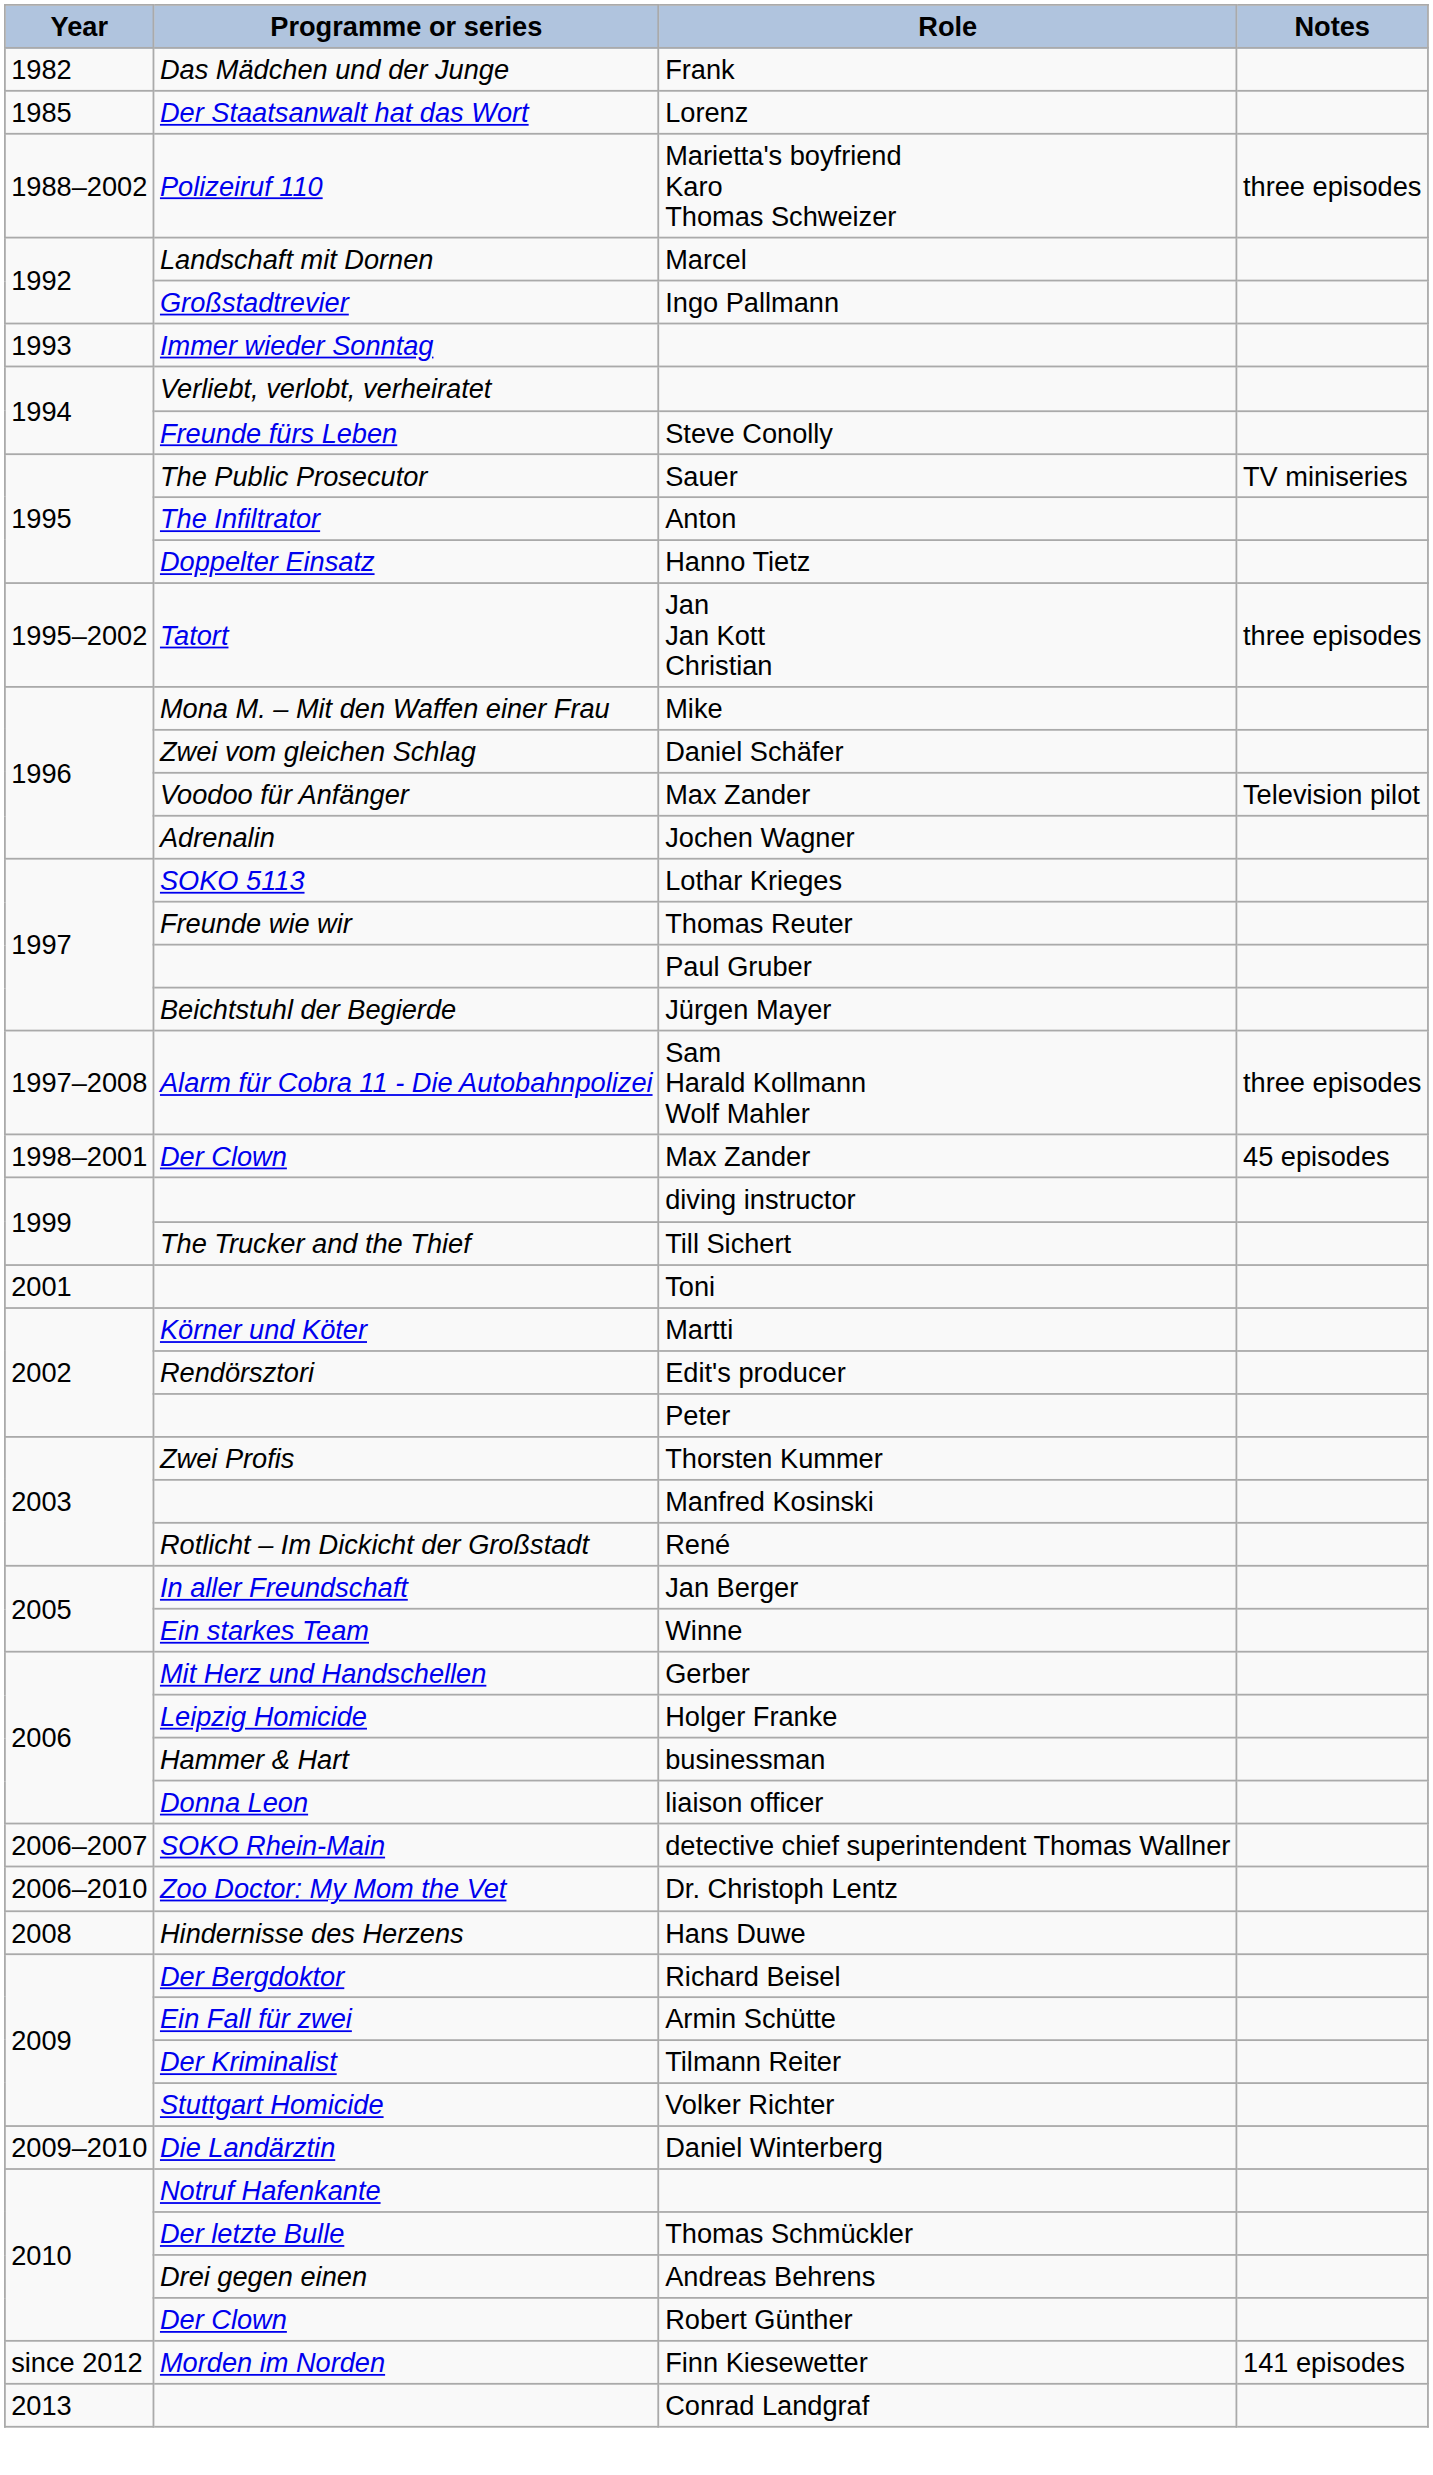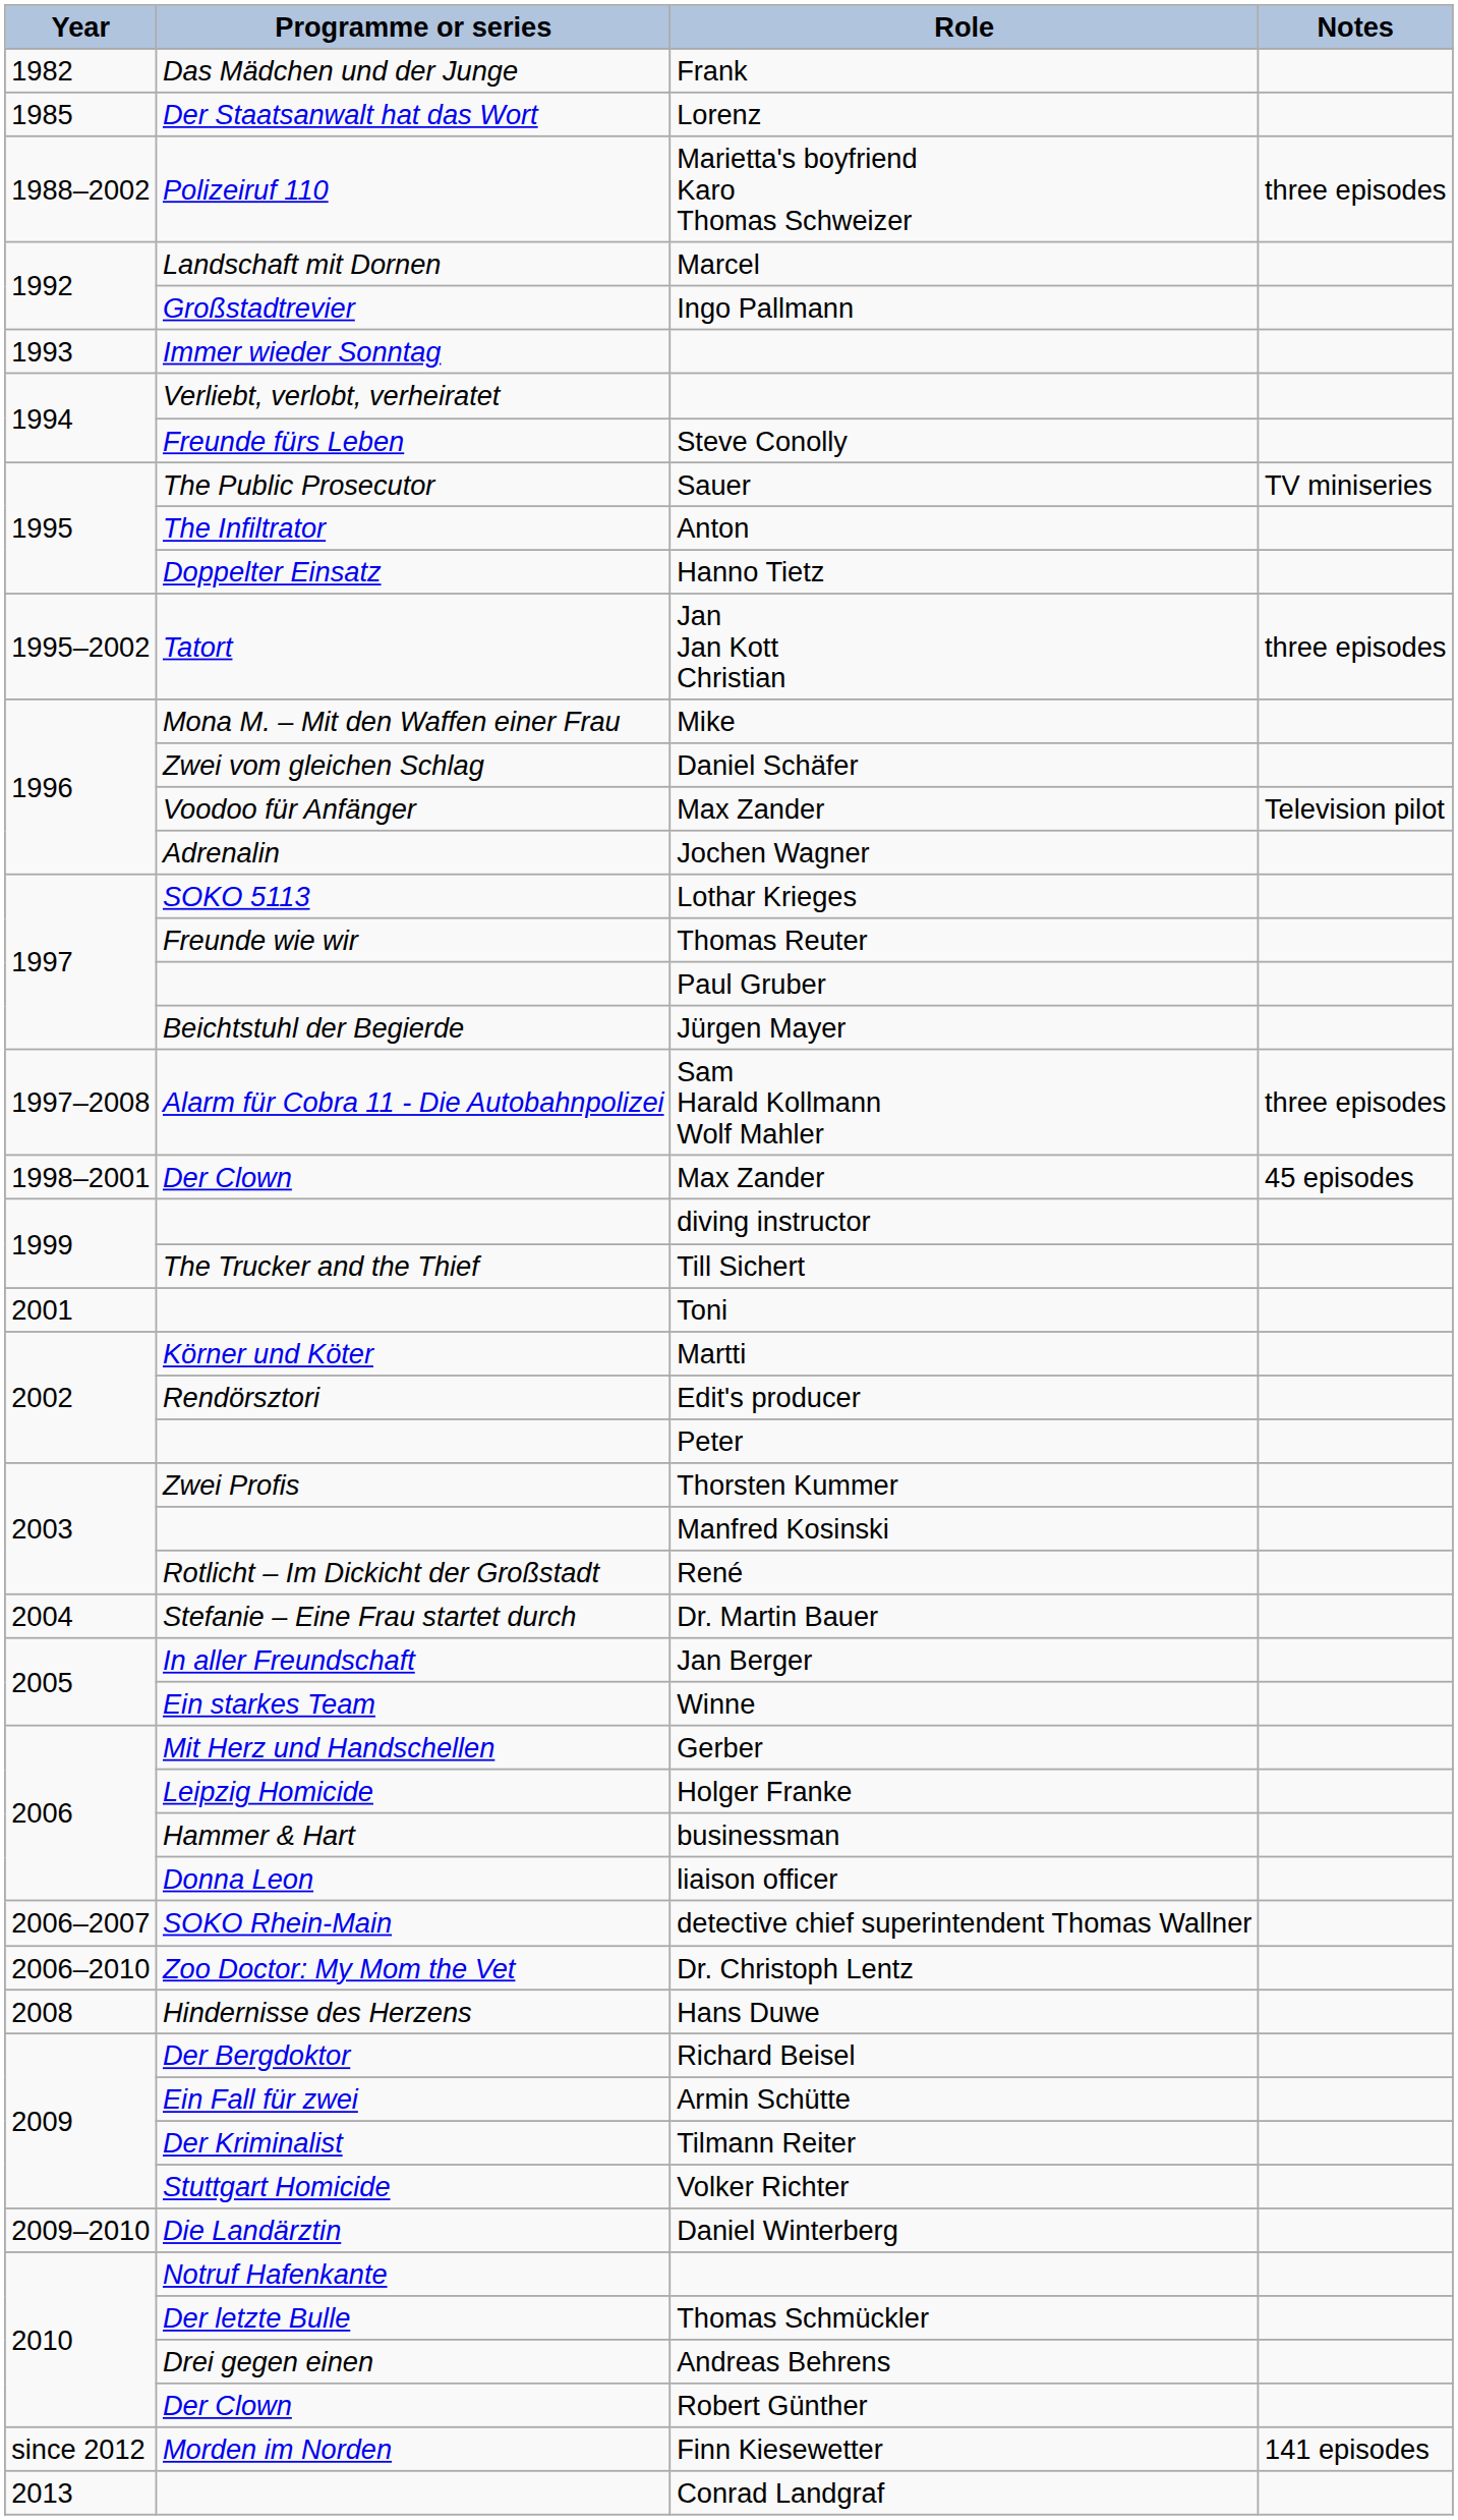+ row: 2004 | Stefanie – Eine Frau startet durch | Dr. Martin Bauer
